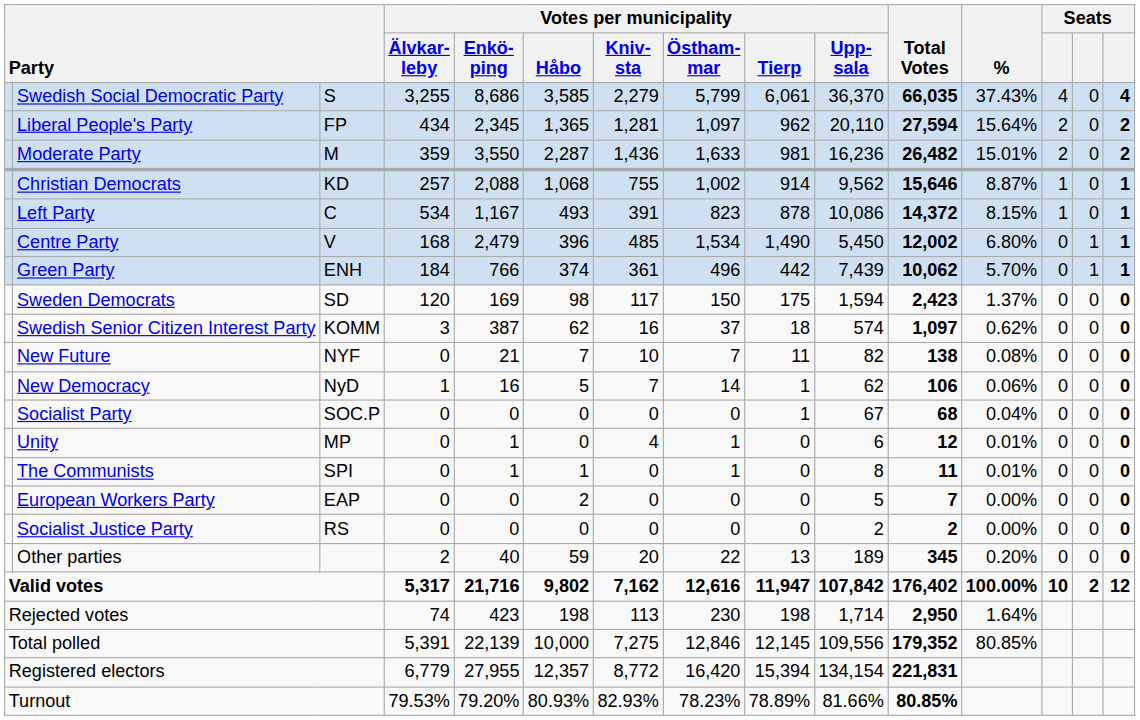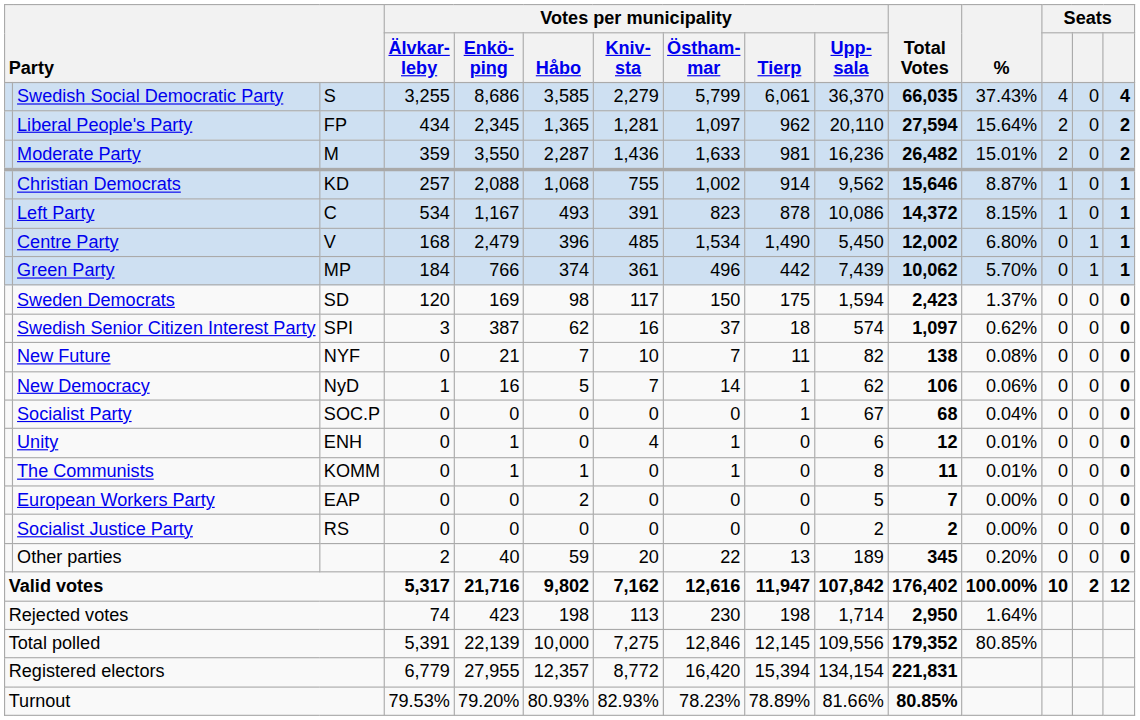Green Party | column 3: ENH -> MP
Swedish Senior Citizen Interest Party | column 3: KOMM -> SPI
Unity | column 3: MP -> ENH
The Communists | column 3: SPI -> KOMM
